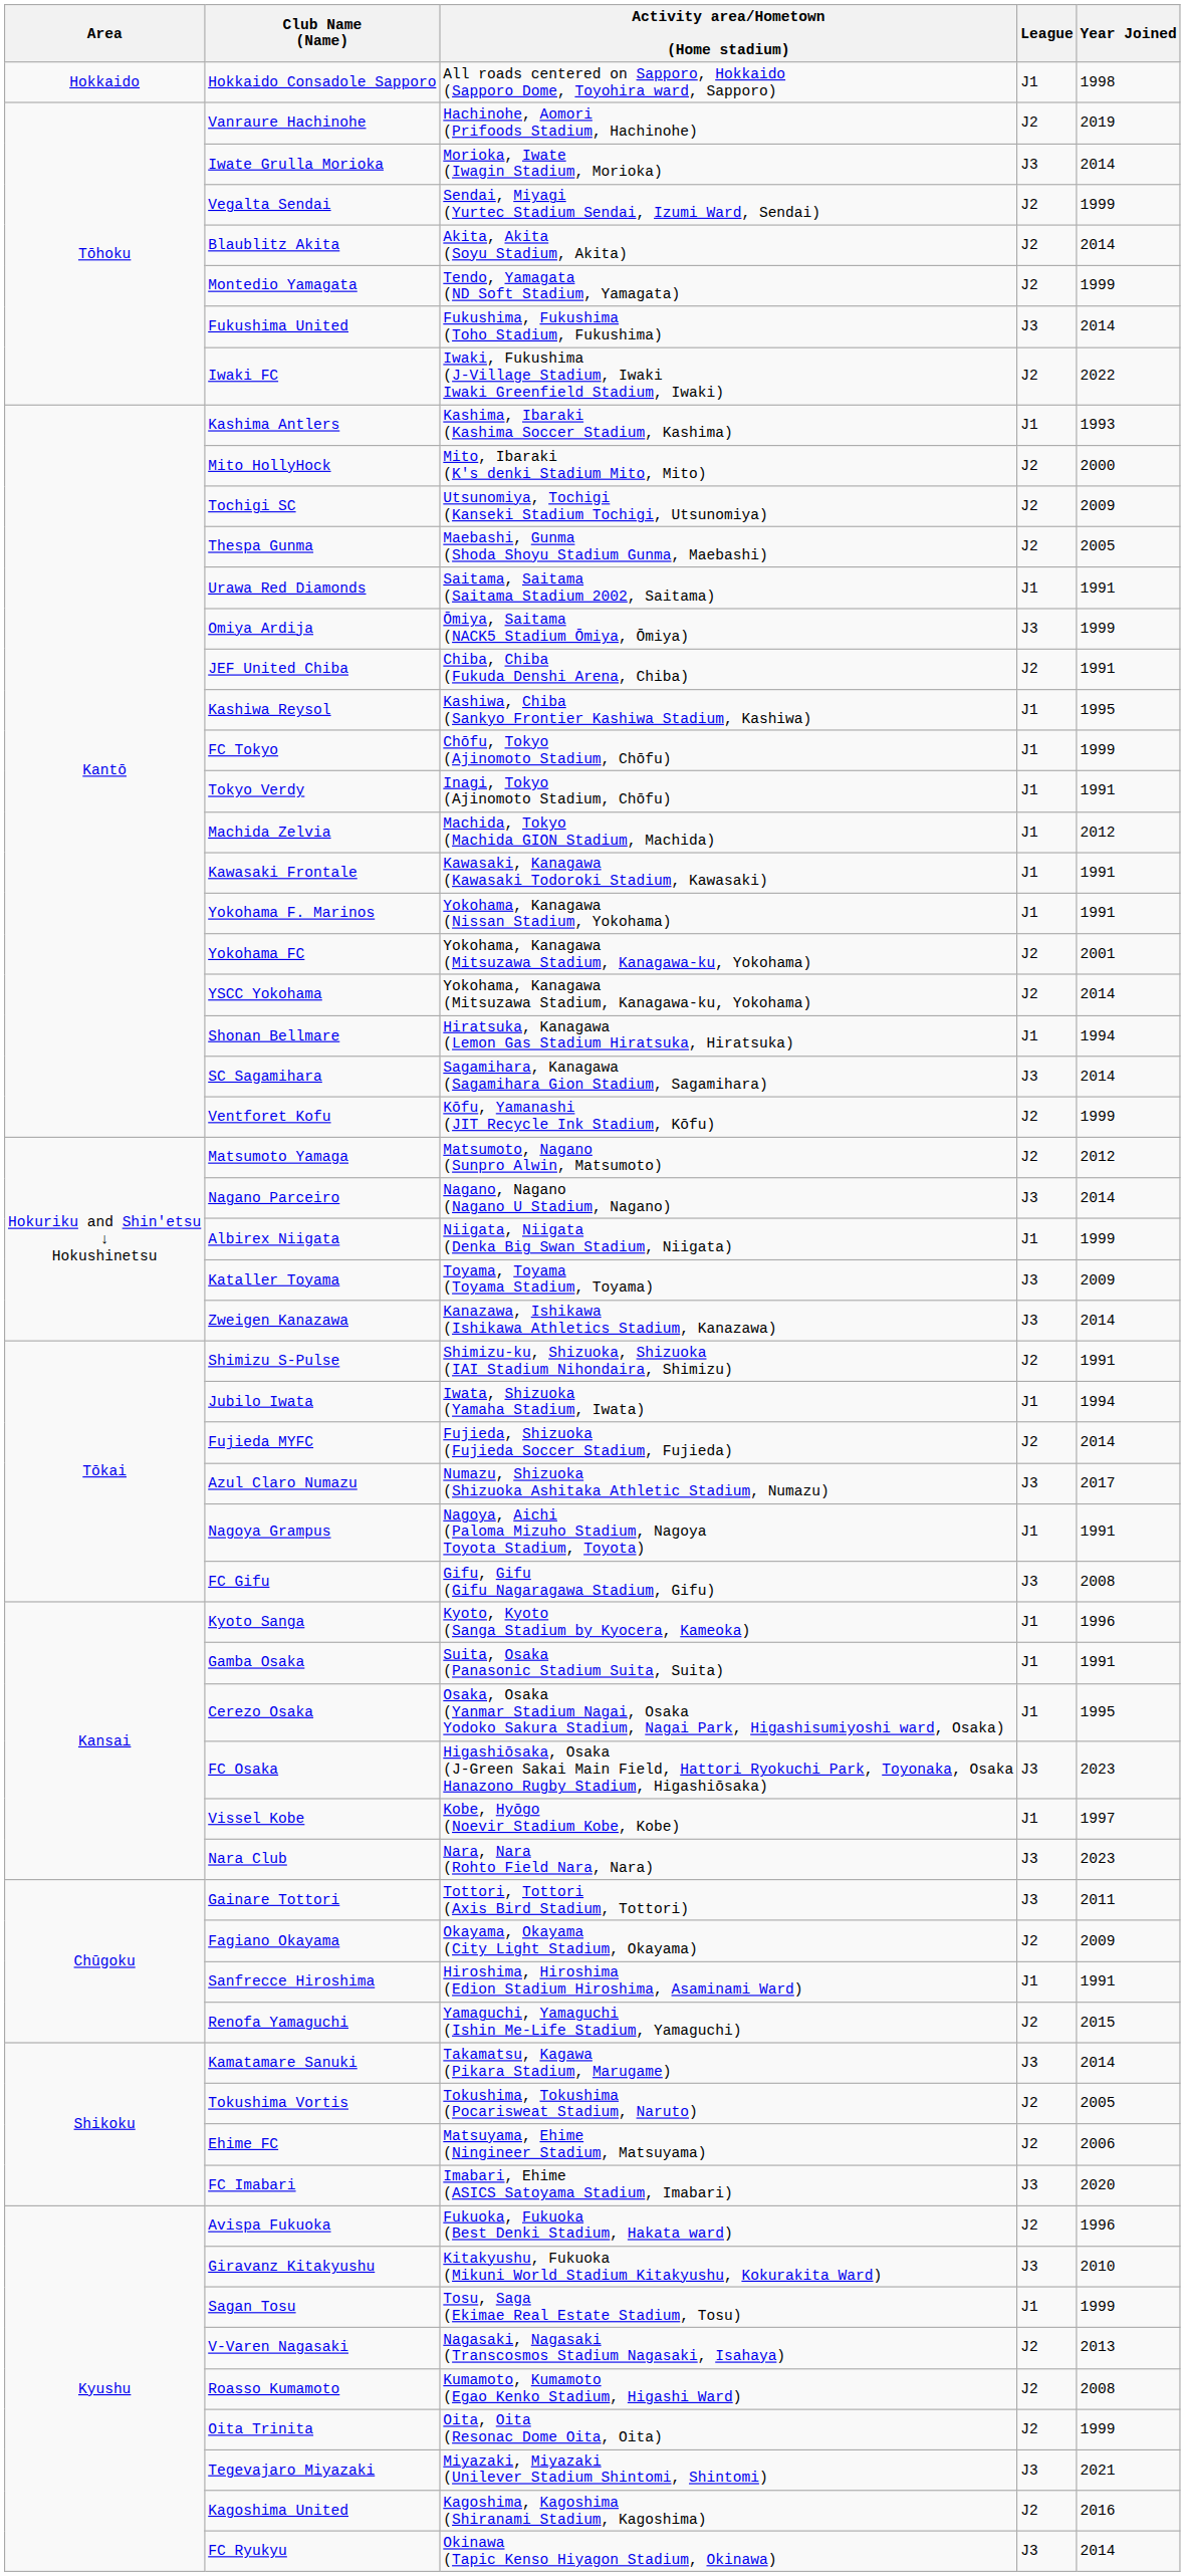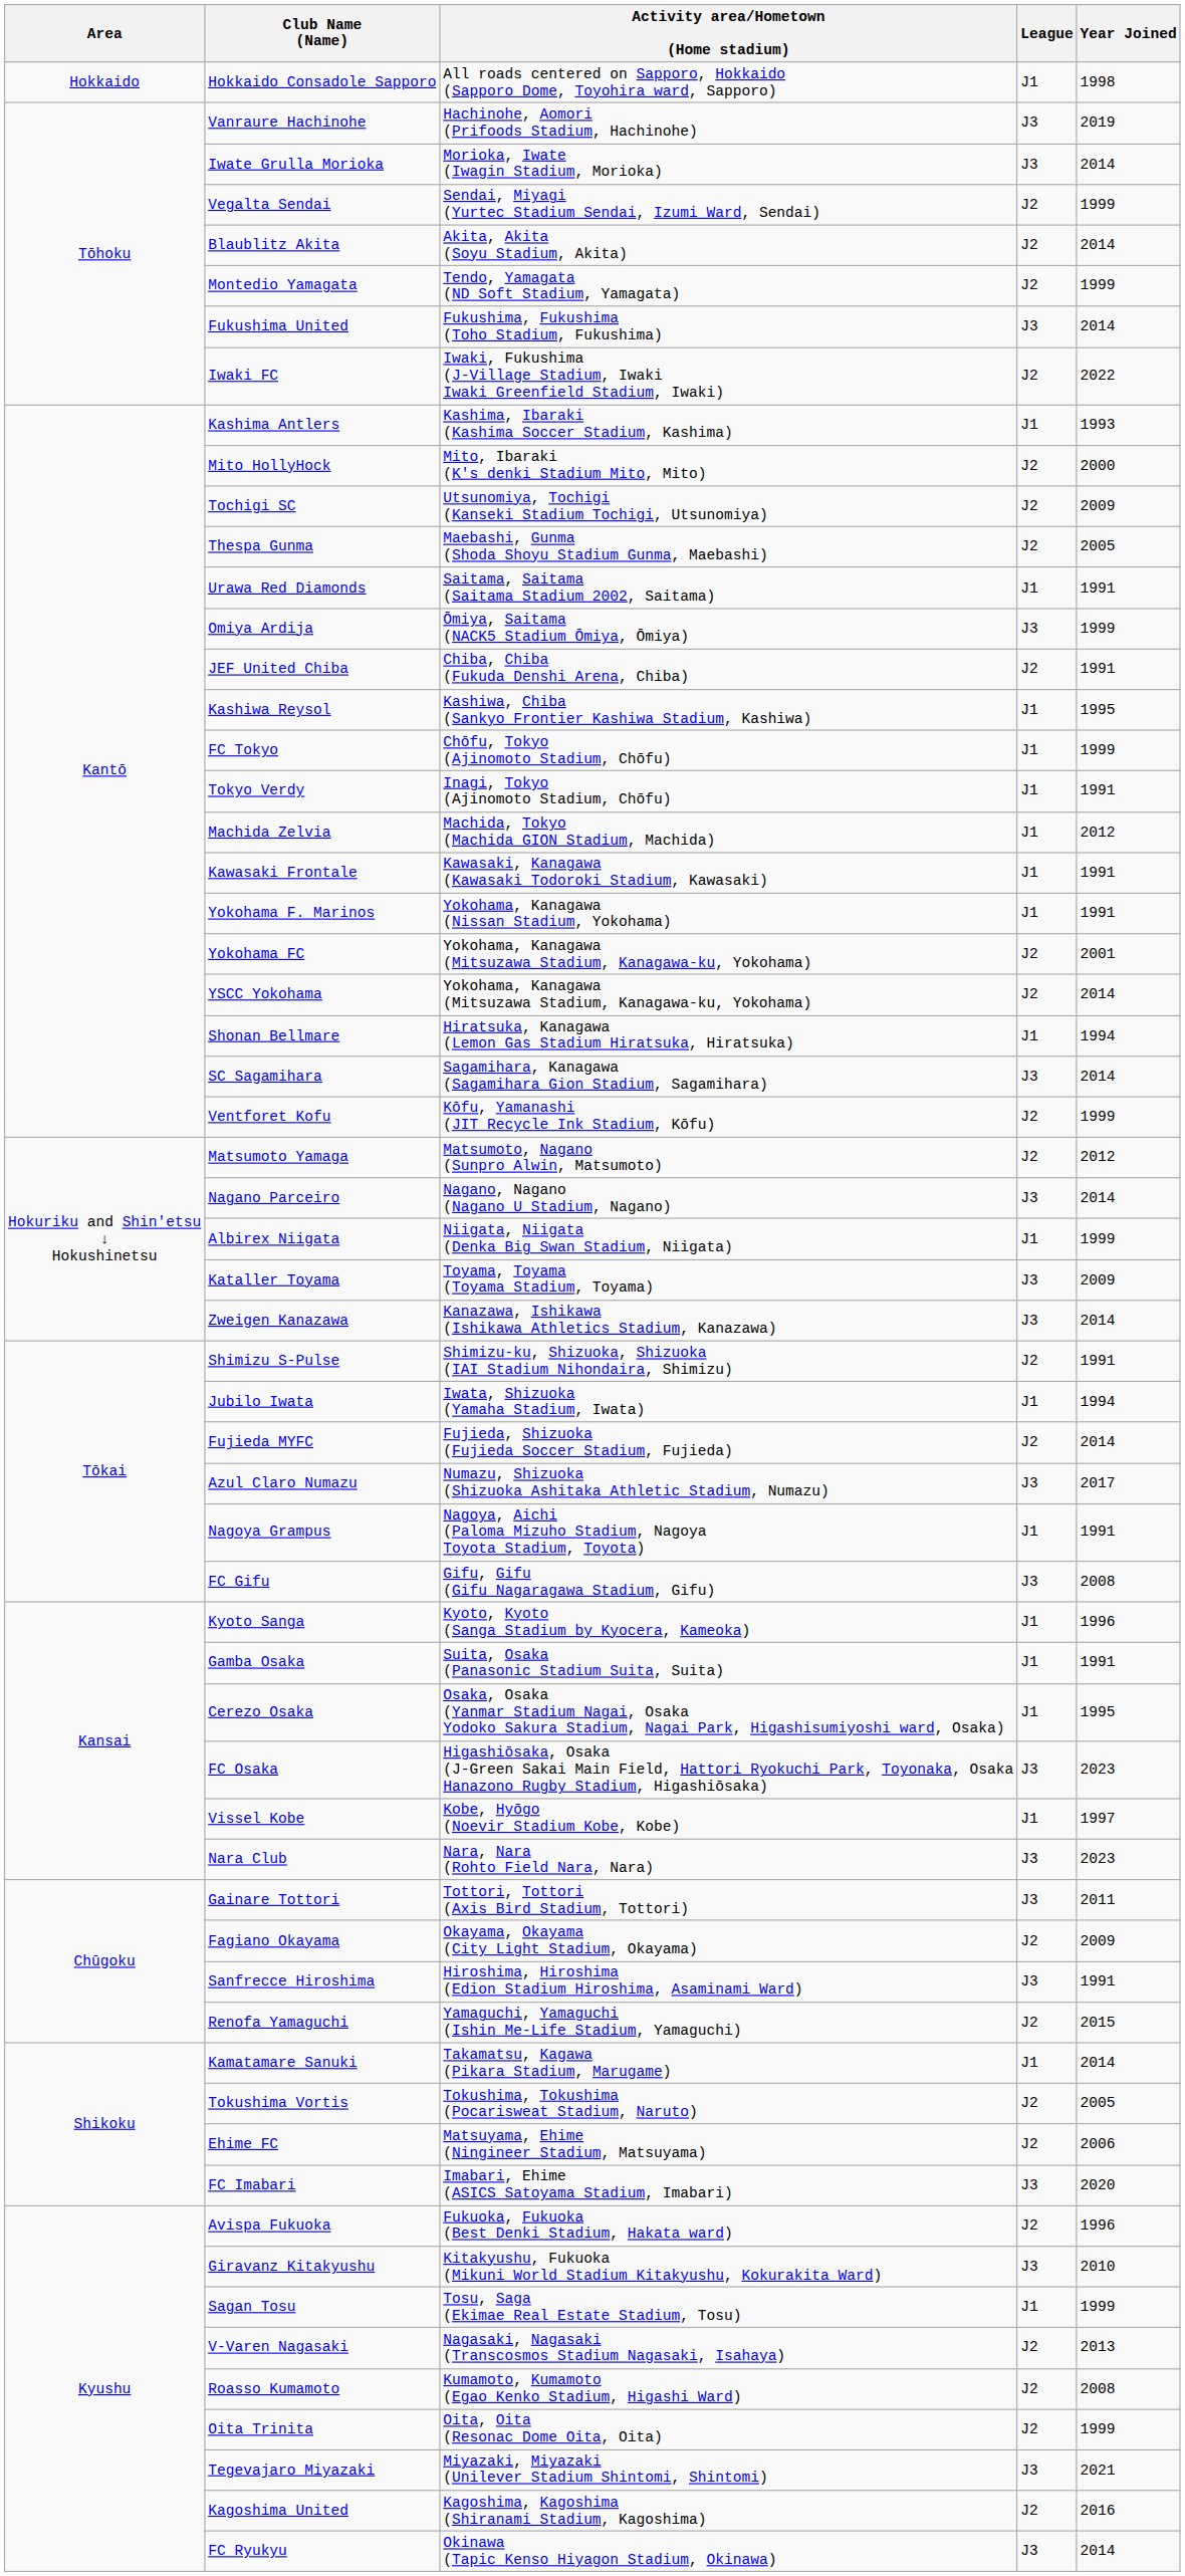Vanraure Hachinohe | League: J2 -> J3
Sanfrecce Hiroshima | League: J1 -> J3
Kamatamare Sanuki | League: J3 -> J1
